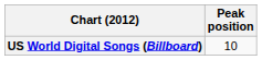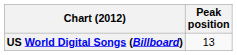US World Digital Songs (Billboard) | Peak position: 10 -> 13
